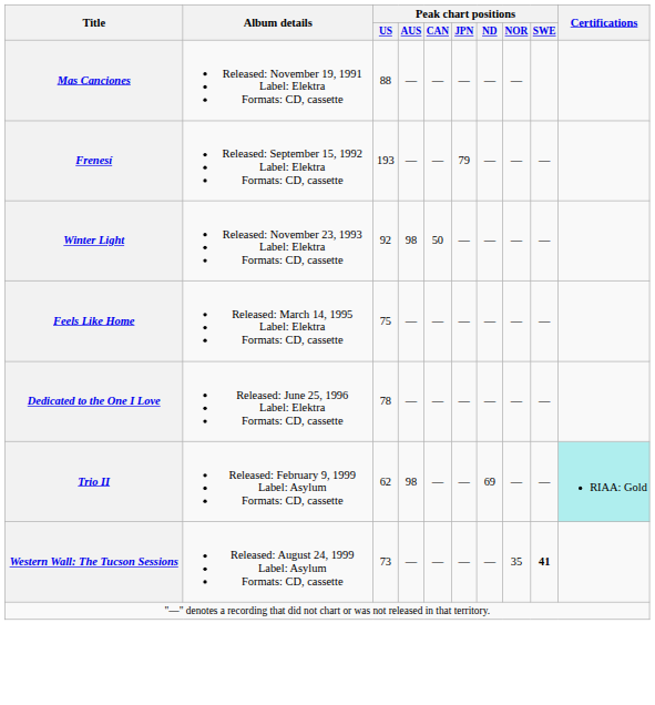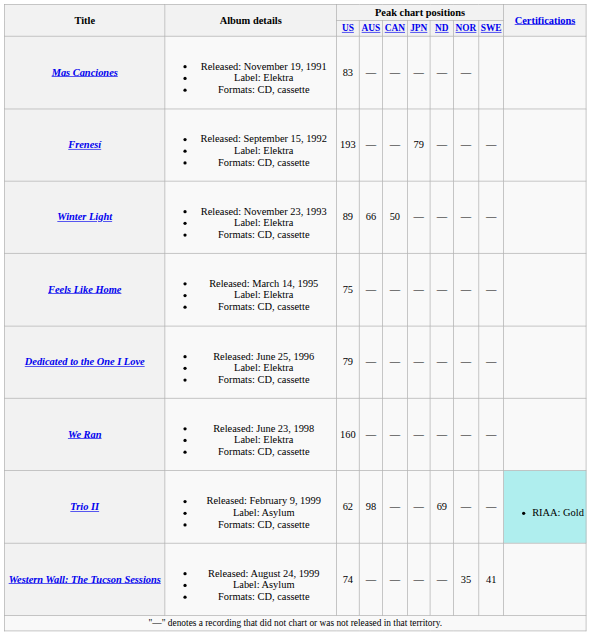Mas Canciones | Peak chart positions / US: 88 -> 83
Winter Light | Peak chart positions / US: 92 -> 89
Winter Light | Peak chart positions / AUS: 98 -> 66
Dedicated to the One I Love | Peak chart positions / US: 78 -> 79
+ row: We Ran | Released: June 23, 1998 Label: Elektra Formats: CD, cassette | 160 | — | — | — | — | — | —
Western Wall: The Tucson Sessions | Peak chart positions / US: 73 -> 74
Western Wall: The Tucson Sessions | Peak chart positions / SWE: bold -> normal
